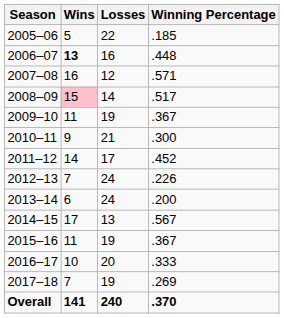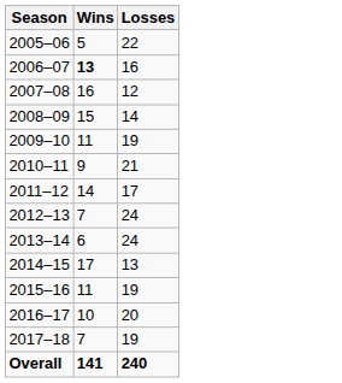- column: Winning Percentage | .185 | .448 | .571 | .517 | .367 | .300 | .452 | .226 | .200 | .567 | .367 | .333 | .269 | .370
2008–09 | Wins: pink background -> no background
